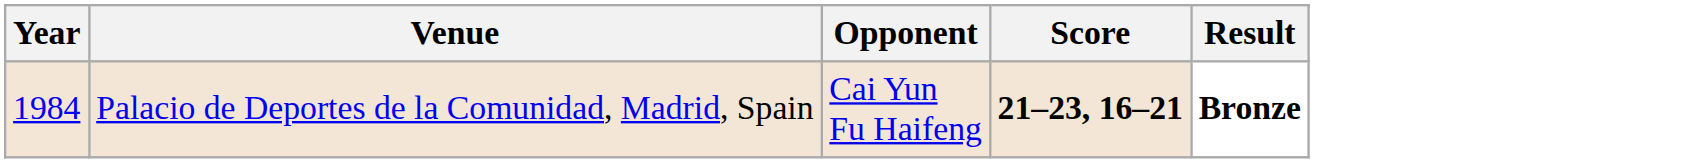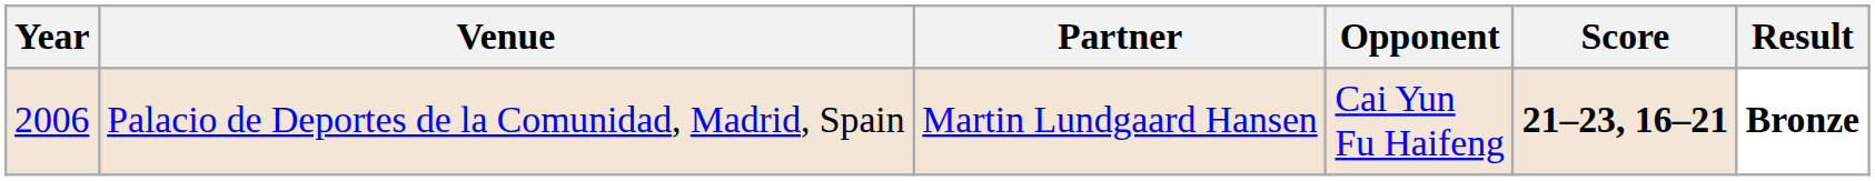+ column: Partner | Martin Lundgaard Hansen
Palacio de Deportes de la Comunidad, Madrid, Spain | Year: 1984 -> 2006
